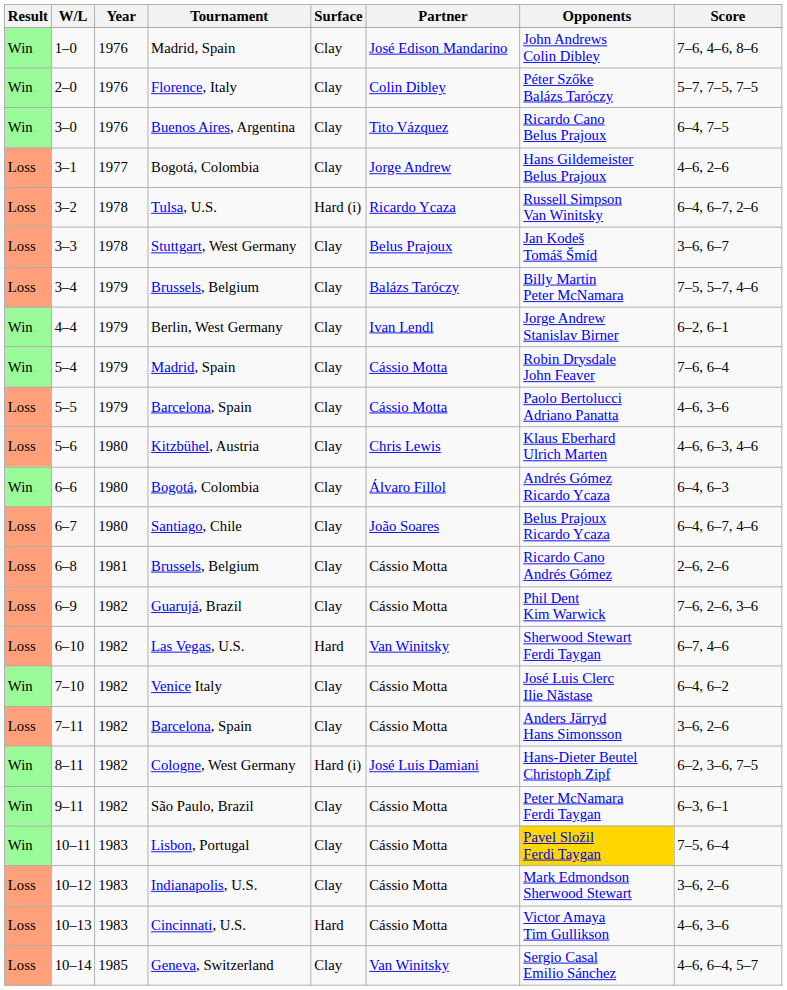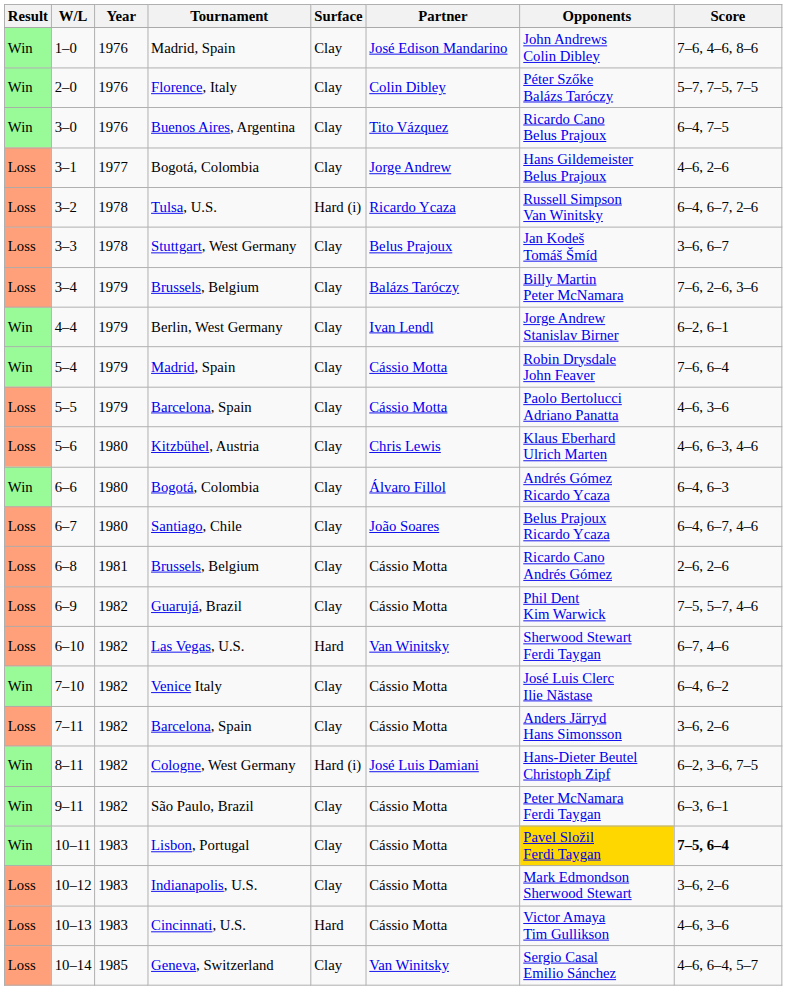3–4 | Score: 7–5, 5–7, 4–6 -> 7–6, 2–6, 3–6
6–9 | Score: 7–6, 2–6, 3–6 -> 7–5, 5–7, 4–6
10–11 | Score: normal -> bold
